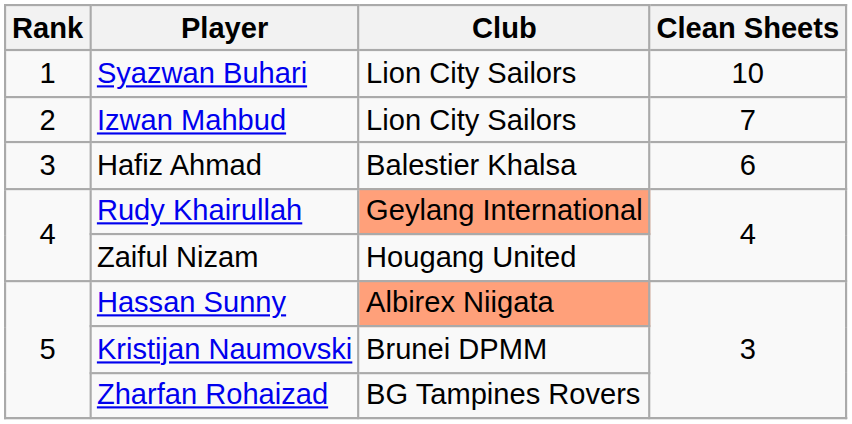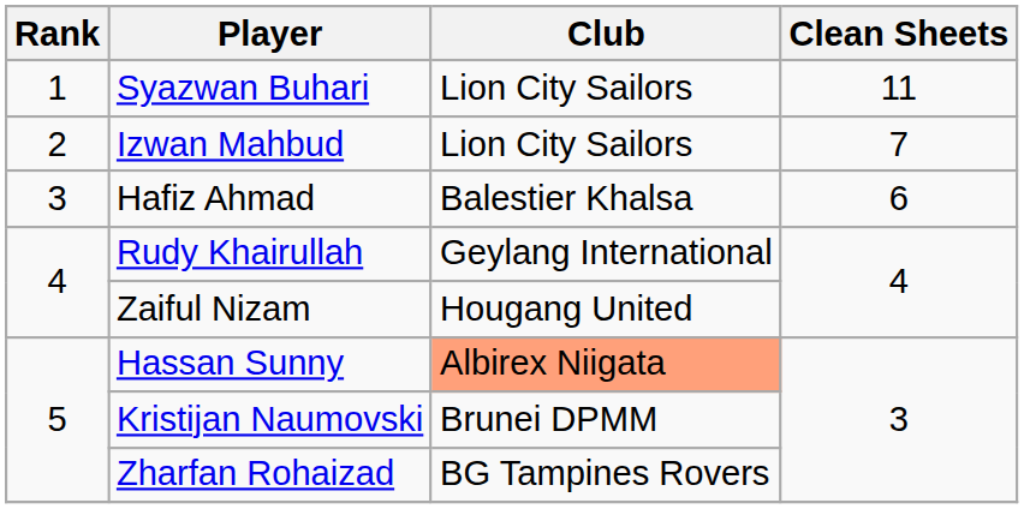Syazwan Buhari | Clean Sheets: 10 -> 11
Rudy Khairullah | Club: lightsalmon background -> no background
